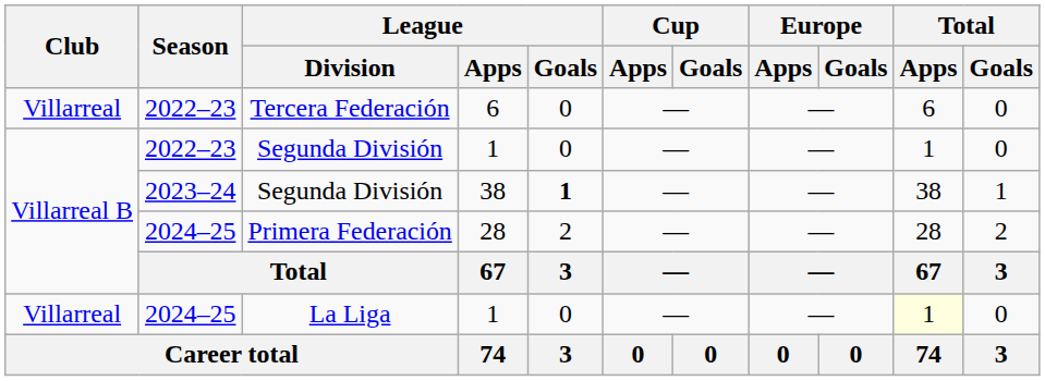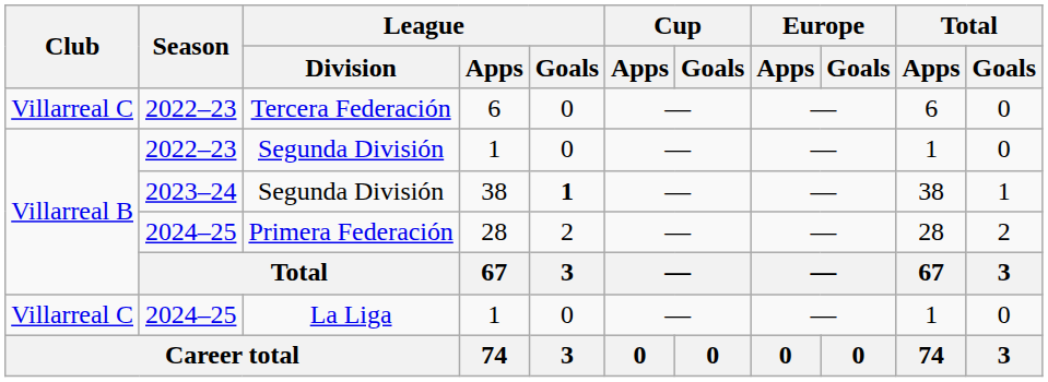Tercera Federación | Club: Villarreal -> Villarreal C
La Liga | Club: Villarreal -> Villarreal C
La Liga | Total / Apps: lightyellow background -> no background
